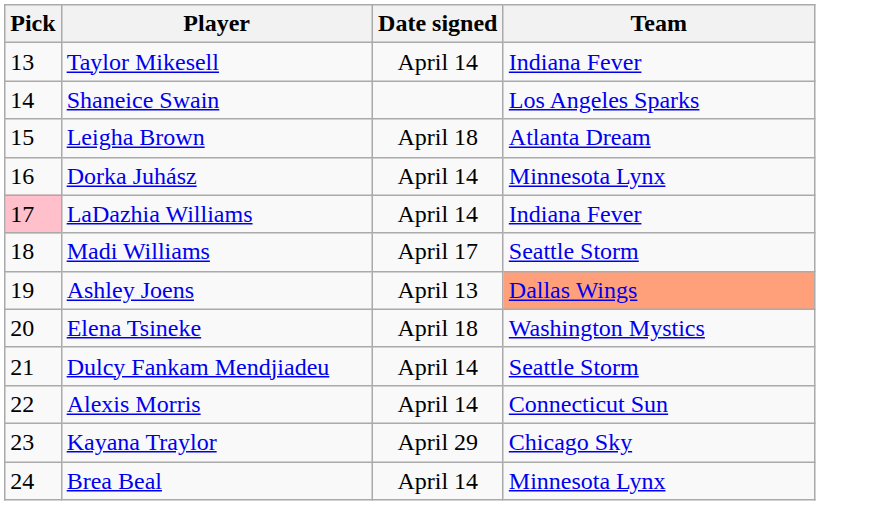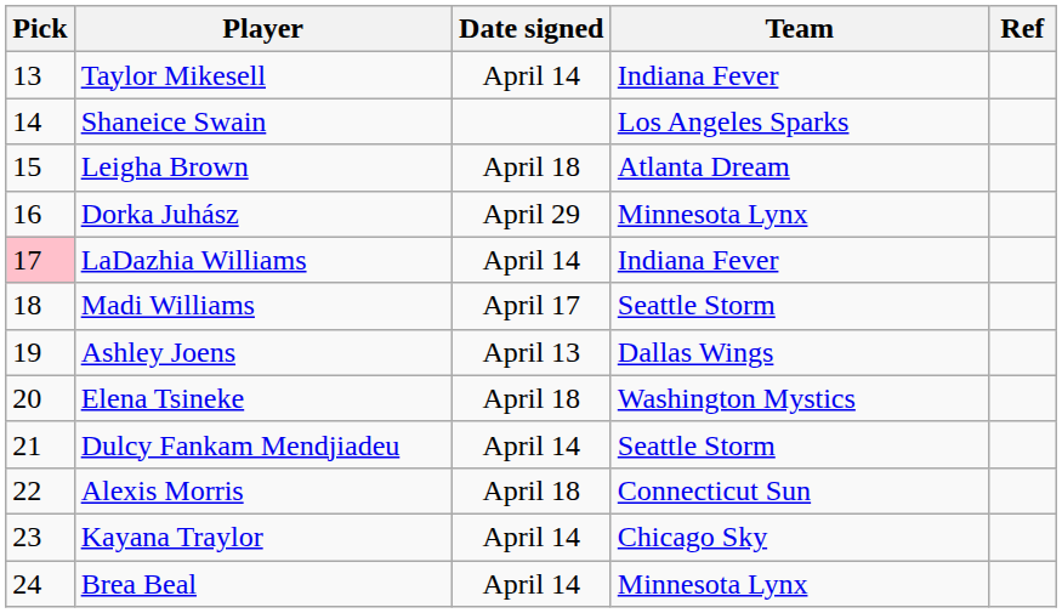+ column: Ref
Dorka Juhász | Date signed: April 14 -> April 29
Ashley Joens | Team: lightsalmon background -> no background
Alexis Morris | Date signed: April 14 -> April 18
Kayana Traylor | Date signed: April 29 -> April 14
